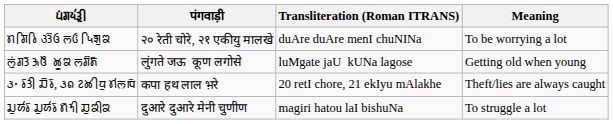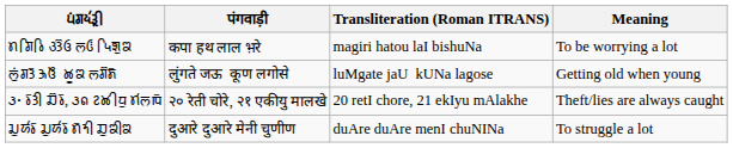𑚢𑚌𑚮𑚤𑚮 𑚩𑚙𑚴𑚄 𑚥𑚃 𑚠𑚮𑚧𑚰𑚘 | पंगवाड़ी: २० रेती चोरे, २१ एकीयु मालखे -> कपा हथ लाल भ़रे
𑚢𑚌𑚮𑚤𑚮 𑚩𑚙𑚴𑚄 𑚥𑚃 𑚠𑚮𑚧𑚰𑚘 | Transliteration (Roman ITRANS): duAre duAre menI chuNINa -> magiri hatou laI bishuNa
𑛂𑛀 𑚤𑚲𑚙𑚯 𑚏𑚴𑚤𑚲, 𑛂𑛁 𑚆𑚊𑚯𑚣𑚰 𑚢𑚭𑚥𑚸𑚲 | पंगवाड़ी: कपा हथ लाल भ़रे -> २० रेती चोरे, २१ एकीयु मालखे
𑚛𑚰𑚁𑚤𑚲 𑚛𑚰𑚁𑚤𑚲 𑚢𑚲𑚝𑚯 𑚏𑚰𑚘𑚯𑚘 | Transliteration (Roman ITRANS): magiri hatou laI bishuNa -> duAre duAre menI chuNINa
